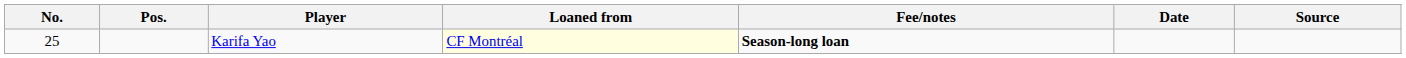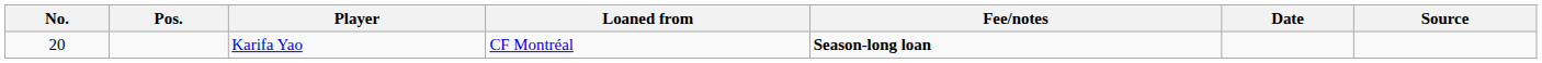Karifa Yao | No.: 25 -> 20
Karifa Yao | Loaned from: lightyellow background -> no background
